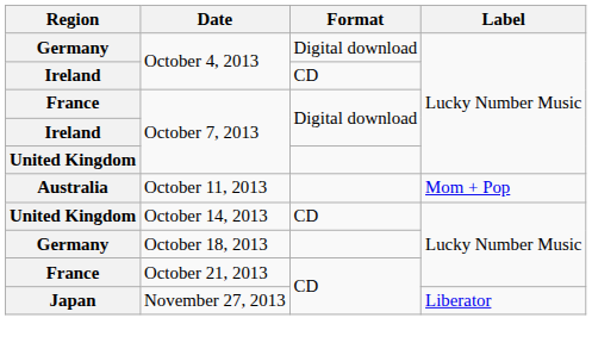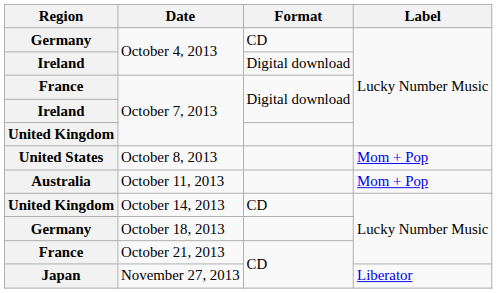Germany / October 4, 2013 | Format: Digital download -> CD
Ireland / October 4, 2013 | Format: CD -> Digital download
+ row: United States | October 8, 2013 | Mom + Pop
